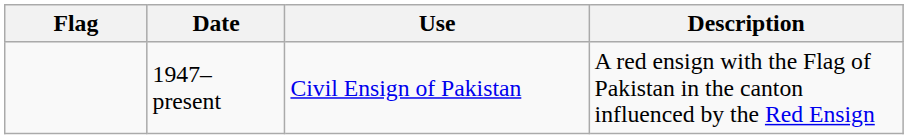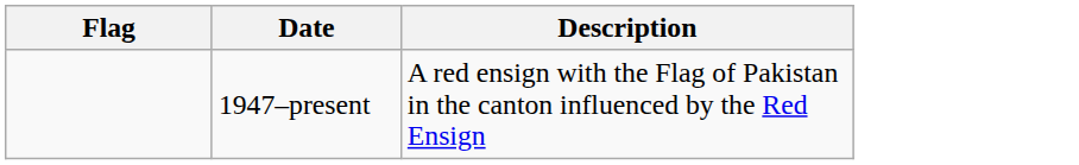- column: Use | Civil Ensign of Pakistan
